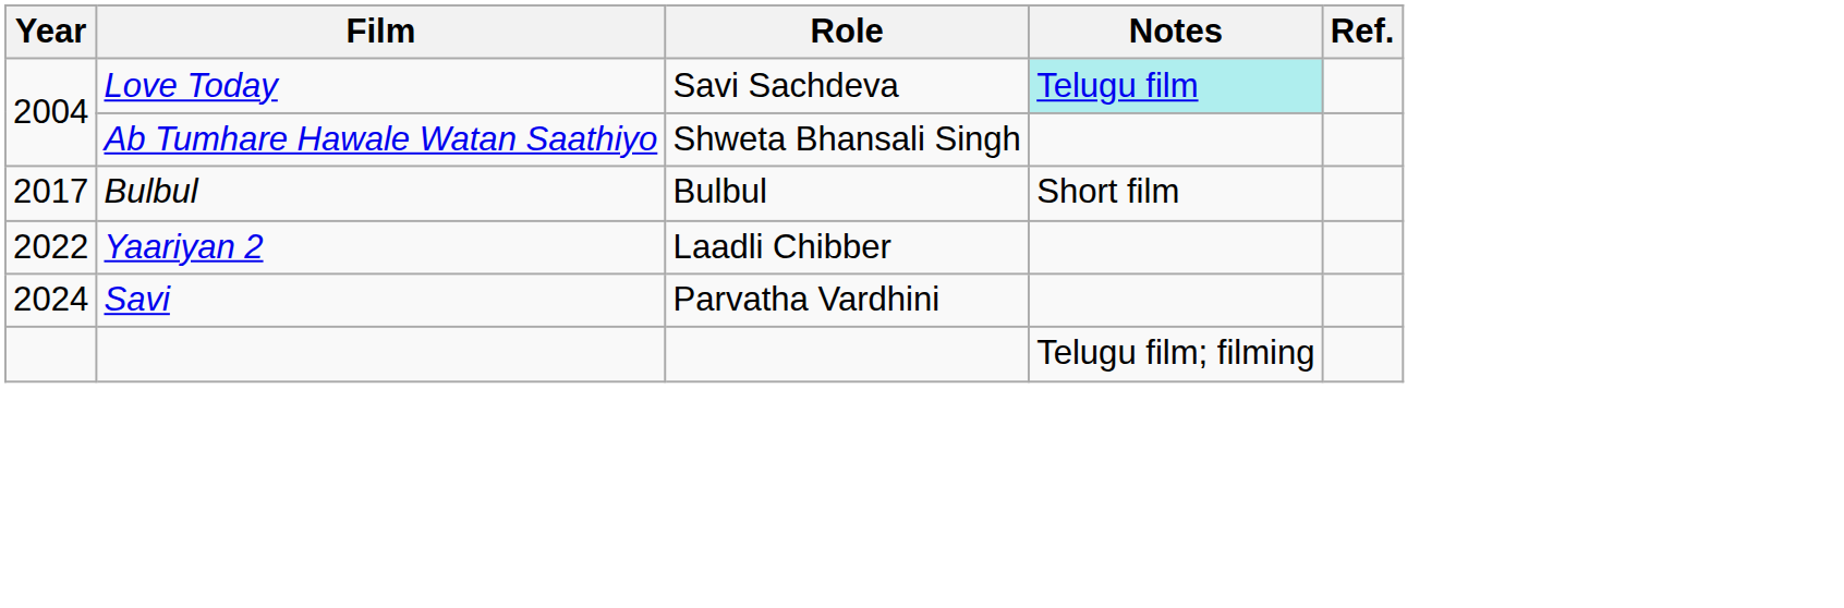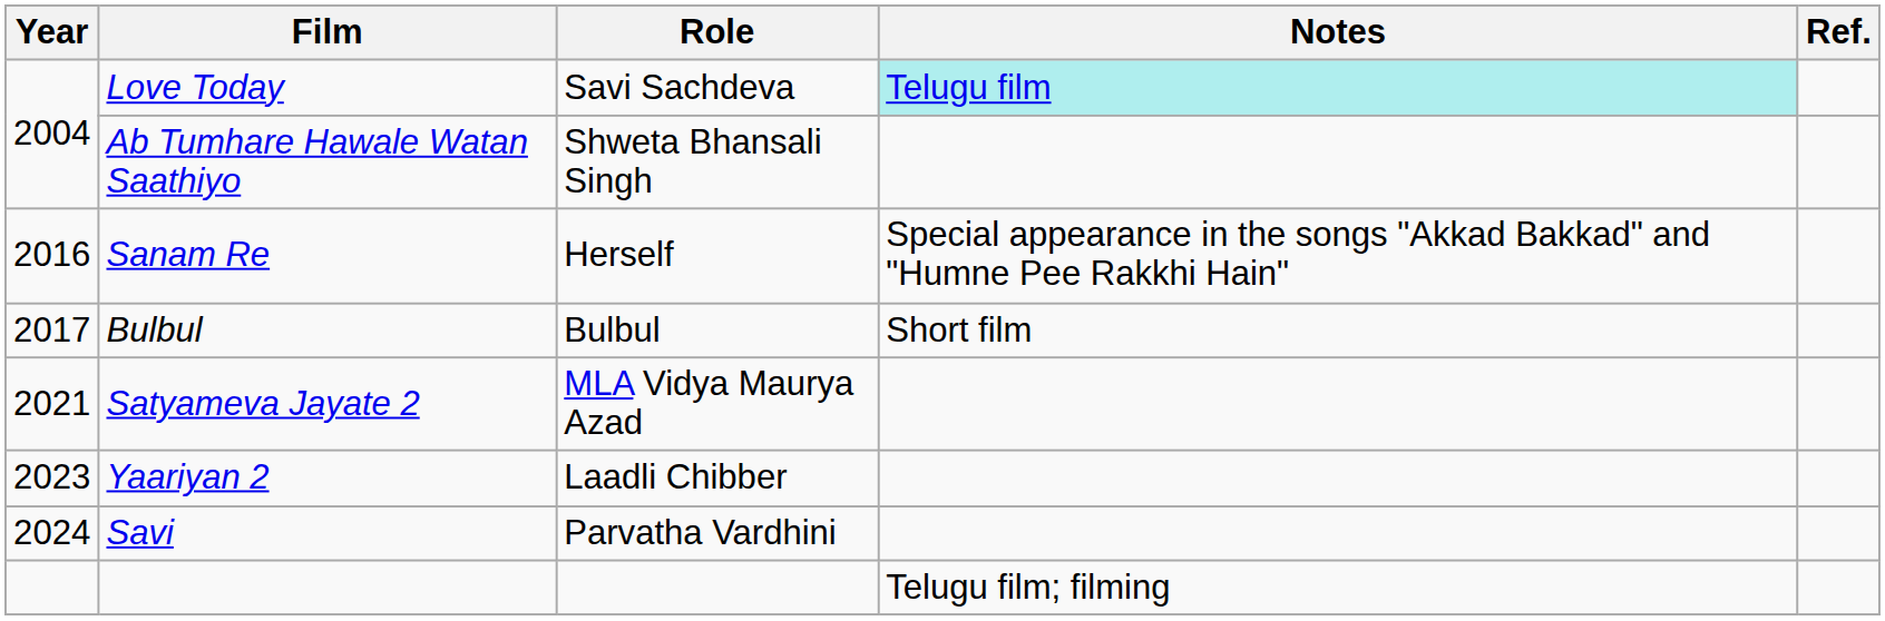+ row: 2016 | Sanam Re | Herself | Special appearance in the songs "Akkad Bakkad" and "Humne Pee Rakkhi Hain"
+ row: 2021 | Satyameva Jayate 2 | MLA Vidya Maurya Azad
Yaariyan 2 | Year: 2022 -> 2023
